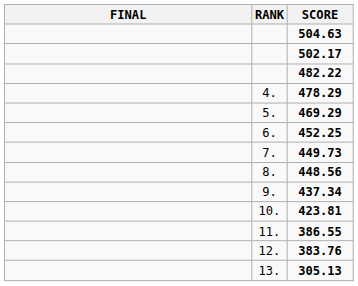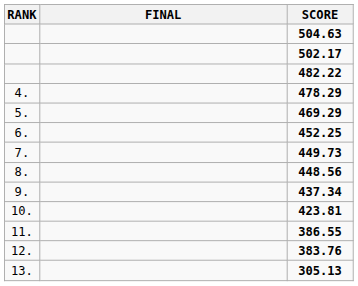columns swapped: RANK <-> FINAL
